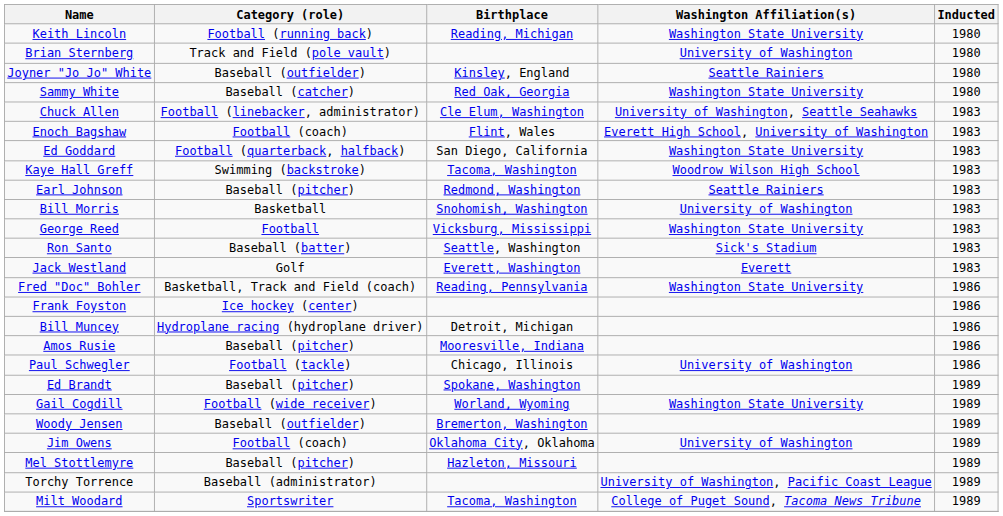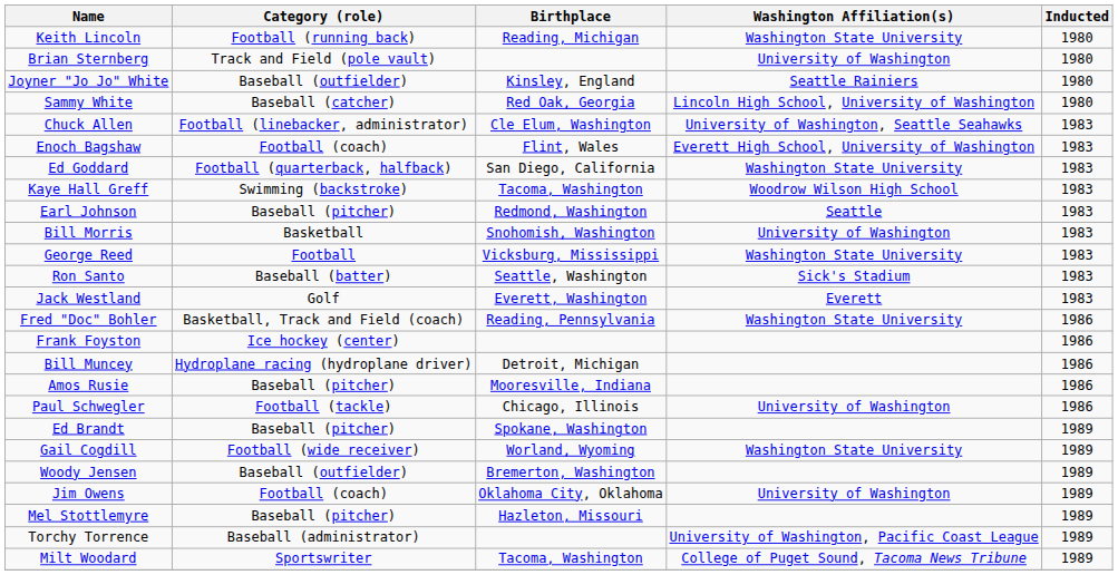Sammy White | Washington Affiliation(s): Washington State University -> Lincoln High School, University of Washington
Earl Johnson | Washington Affiliation(s): Seattle Rainiers -> Seattle
